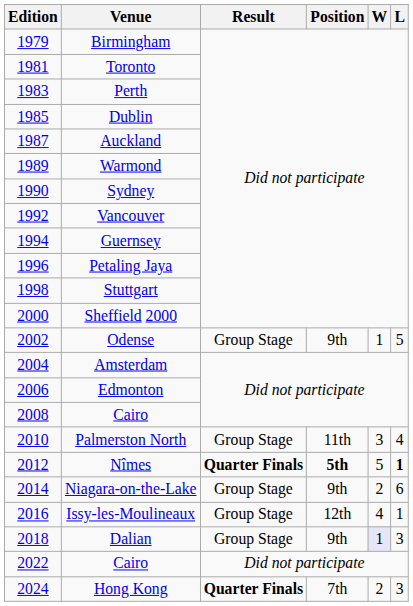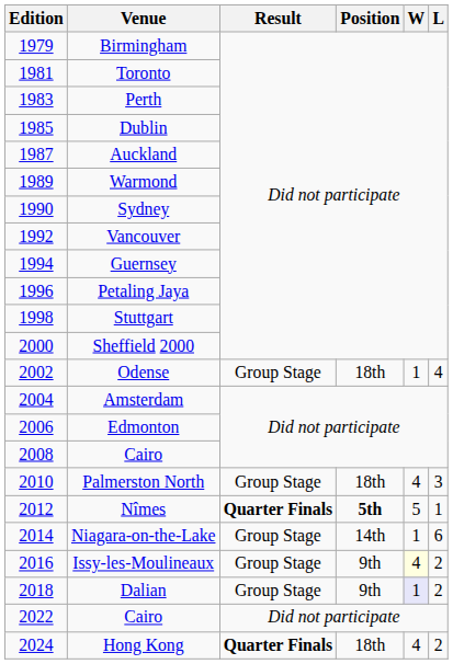Odense | Position: 9th -> 18th
Odense | L: 5 -> 4
Palmerston North | Position: 11th -> 18th
Palmerston North | W: 3 -> 4
Palmerston North | L: 4 -> 3
Nîmes | L: bold -> normal
Niagara-on-the-Lake | Position: 9th -> 14th
Niagara-on-the-Lake | W: 2 -> 1
Issy-les-Moulineaux | Position: 12th -> 9th
Issy-les-Moulineaux | W: no background -> lightyellow background
Issy-les-Moulineaux | L: 1 -> 2
Dalian | L: 3 -> 2
Hong Kong | Position: 7th -> 18th
Hong Kong | W: 2 -> 4
Hong Kong | L: 3 -> 2
